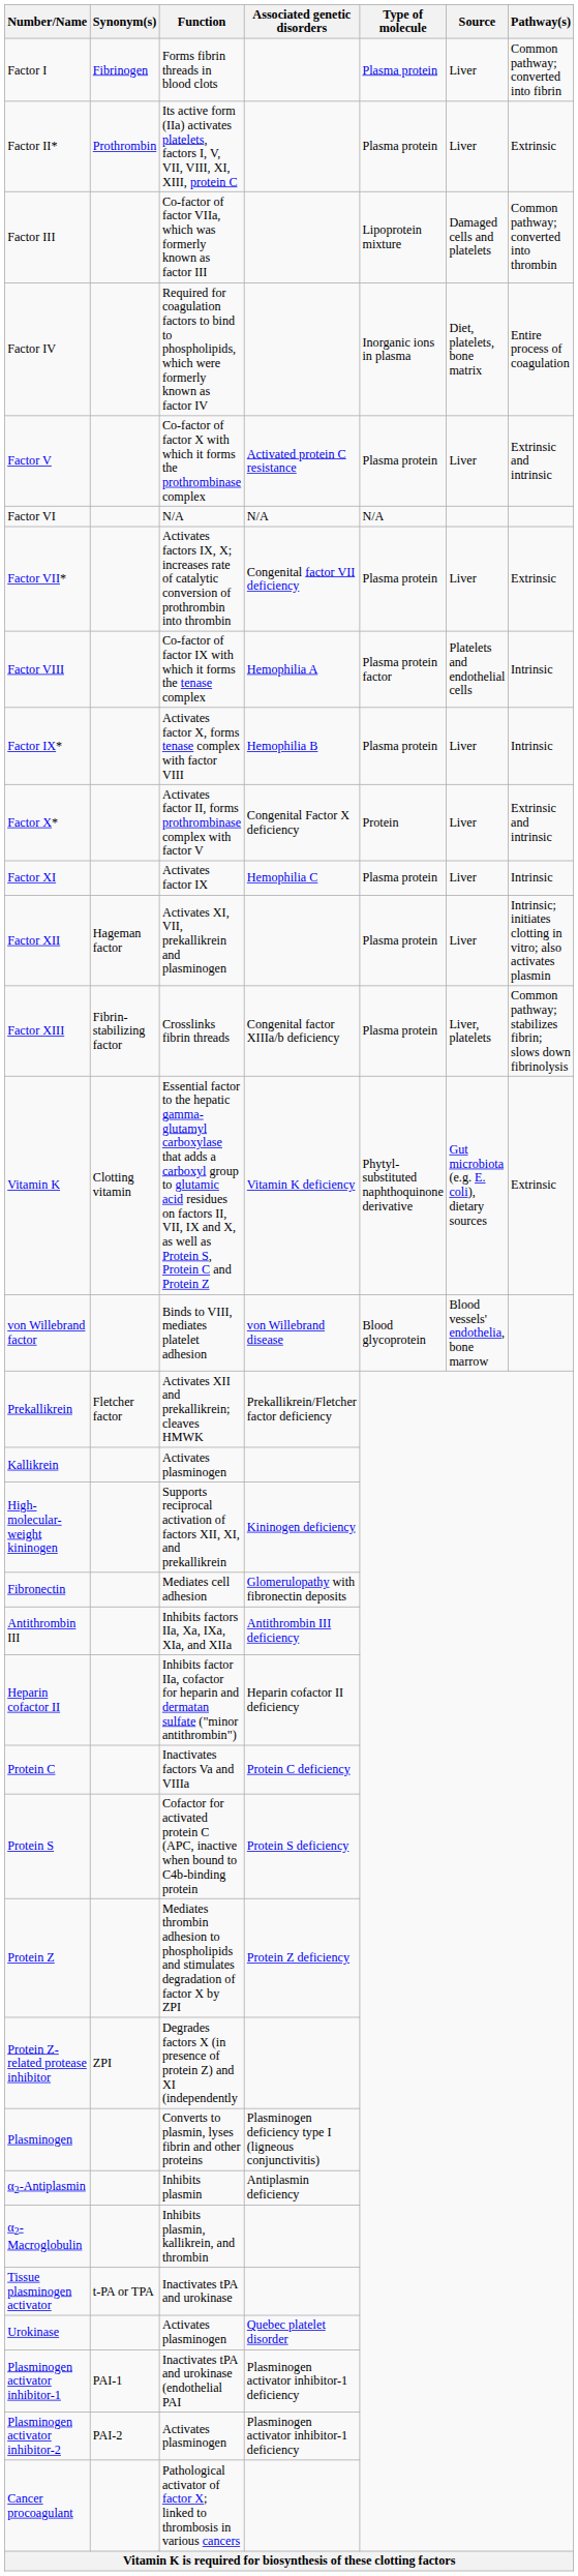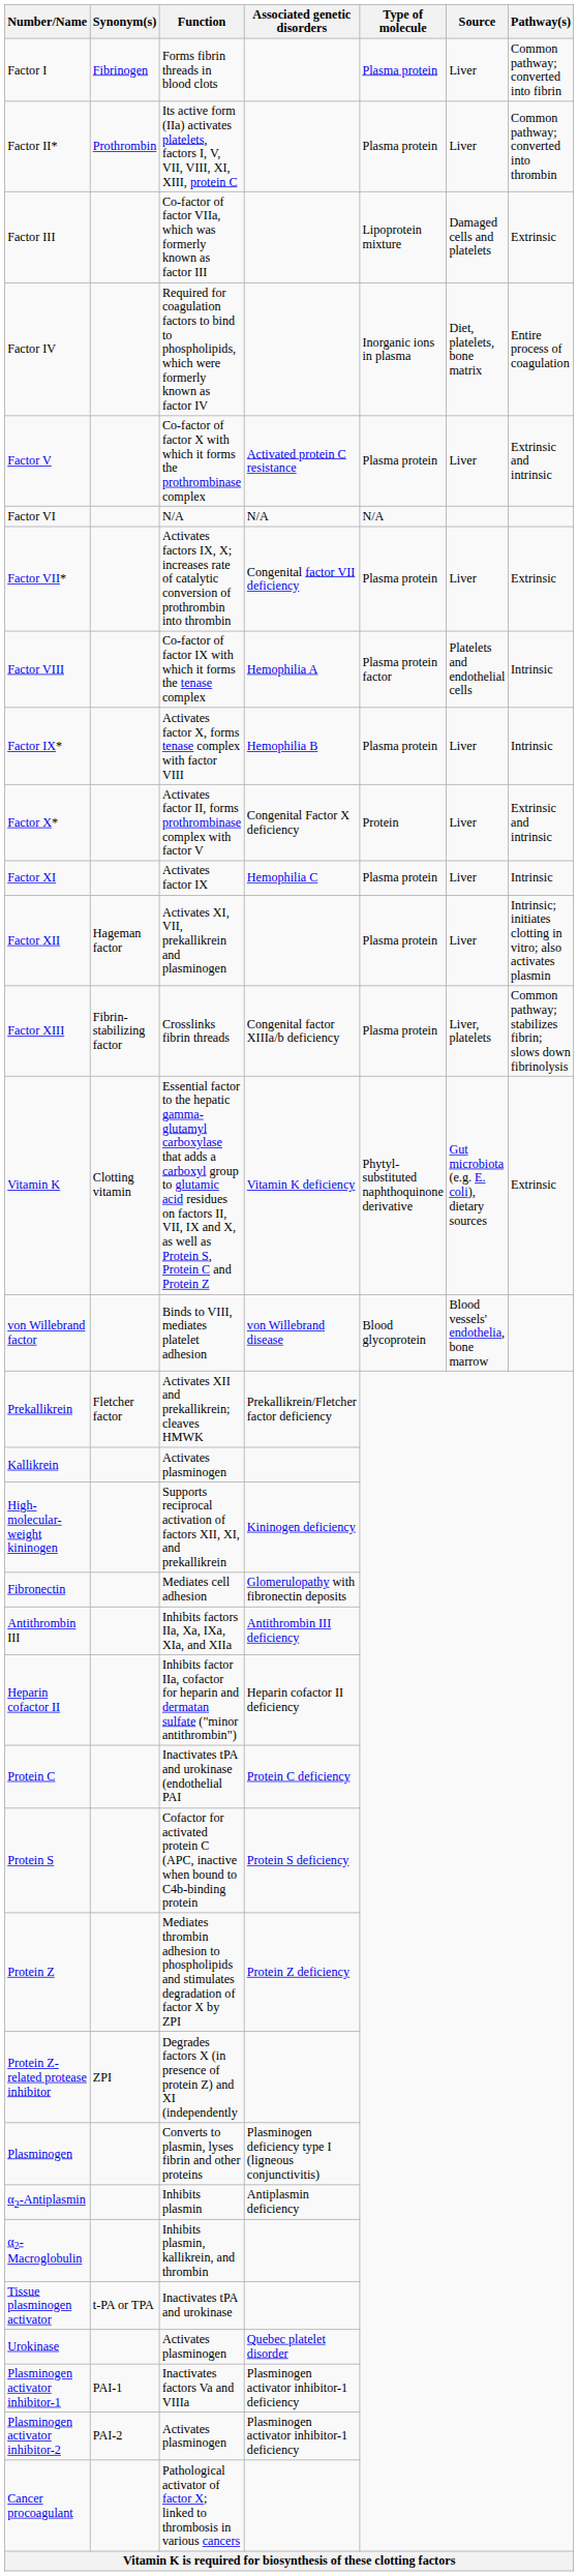Factor II* | Pathway(s): Extrinsic -> Common pathway; converted into thrombin
Factor III | Pathway(s): Common pathway; converted into thrombin -> Extrinsic
Protein C | Function: Inactivates factors Va and VIIIa -> Inactivates tPA and urokinase (endothelial PAI
Plasminogen activator inhibitor-1 | Function: Inactivates tPA and urokinase (endothelial PAI -> Inactivates factors Va and VIIIa
